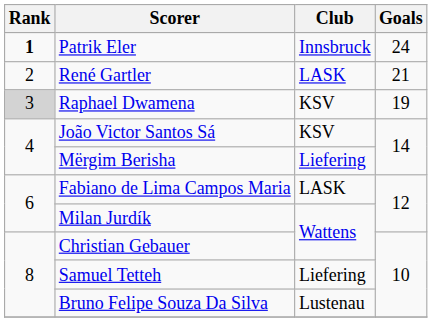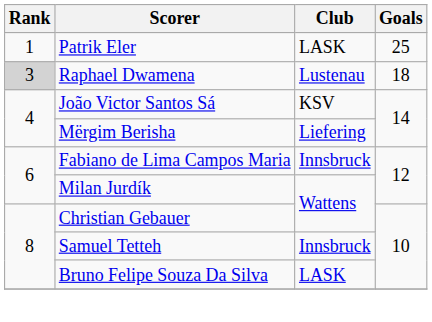Patrik Eler | Rank: bold -> normal
Patrik Eler | Club: Innsbruck -> LASK
Patrik Eler | Goals: 24 -> 25
- row: 2 | René Gartler | LASK | 21
Raphael Dwamena | Club: KSV -> Lustenau
Raphael Dwamena | Goals: 19 -> 18
Fabiano de Lima Campos Maria | Club: LASK -> Innsbruck
Samuel Tetteh | Club: Liefering -> Innsbruck
Bruno Felipe Souza Da Silva | Club: Lustenau -> LASK
